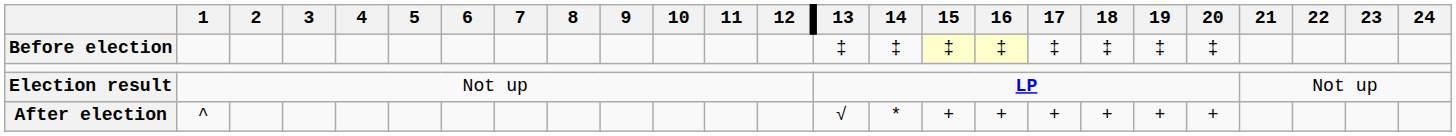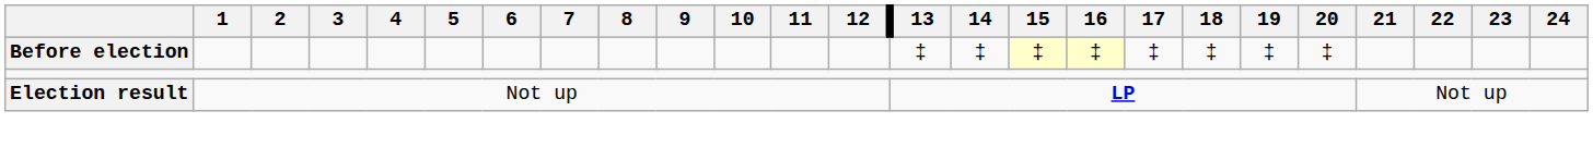- row: After election | ^ | √ | * | + | + | + | + | + | +
